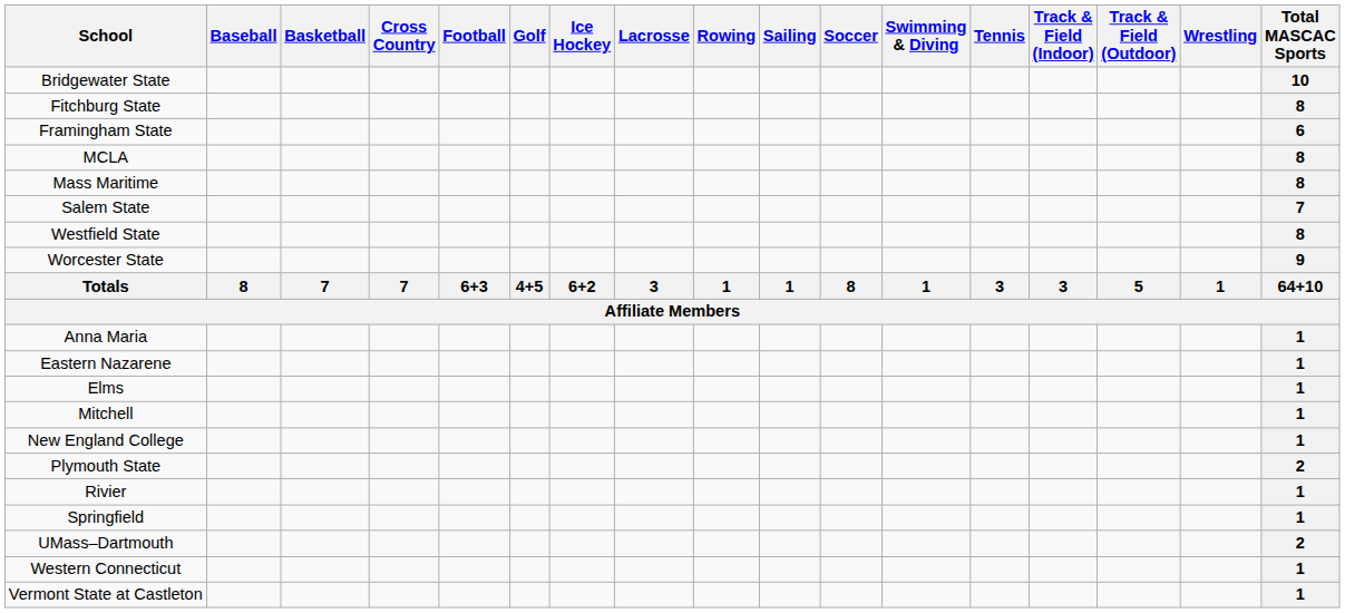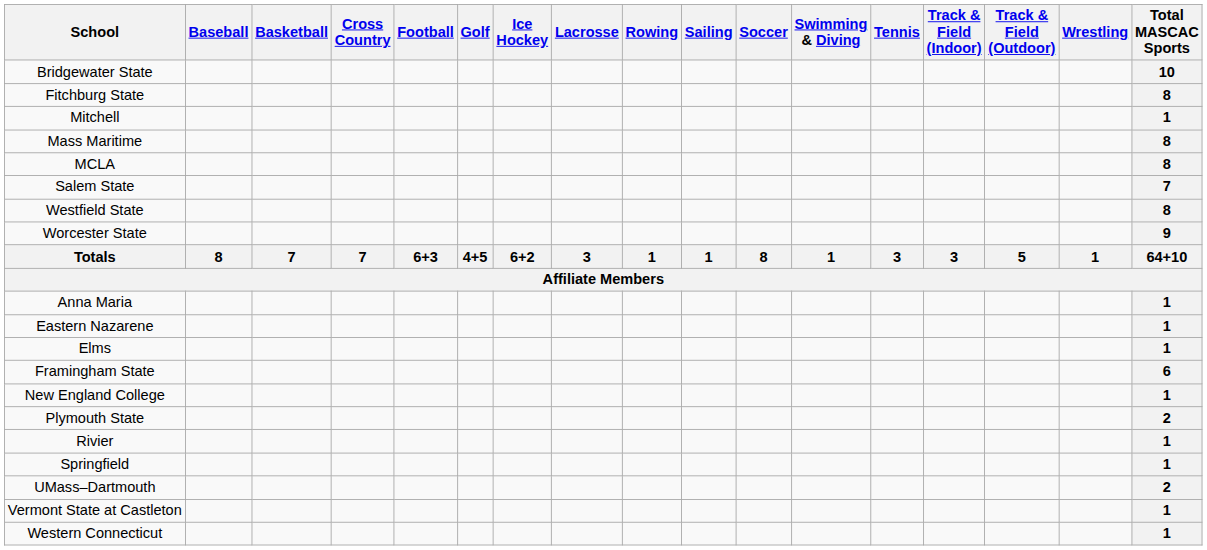rows swapped: Framingham State <-> Mitchell
rows swapped: MCLA <-> Mass Maritime
rows swapped: Western Connecticut <-> Vermont State at Castleton
